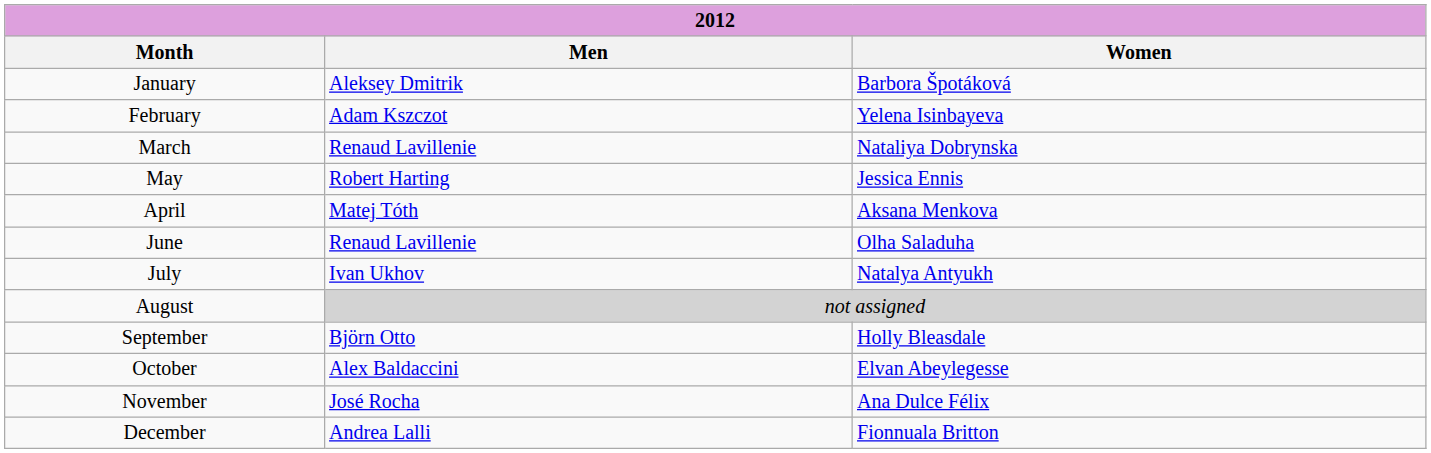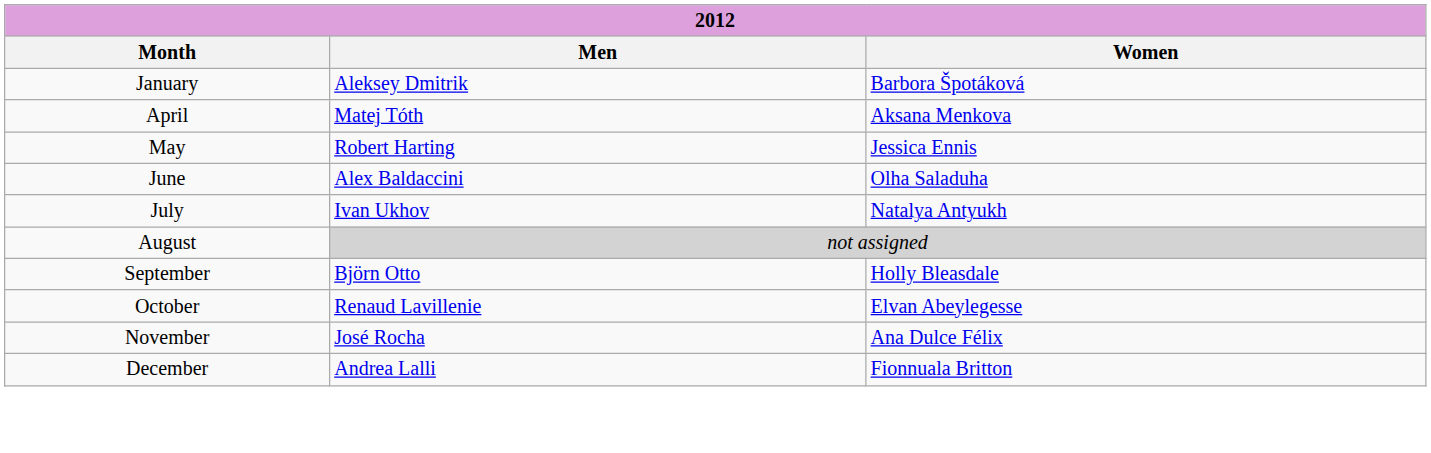- row: February | Adam Kszczot | Yelena Isinbayeva
- row: March | Renaud Lavillenie | Nataliya Dobrynska
rows swapped: April <-> May
June | Men: Renaud Lavillenie -> Alex Baldaccini
October | Men: Alex Baldaccini -> Renaud Lavillenie
